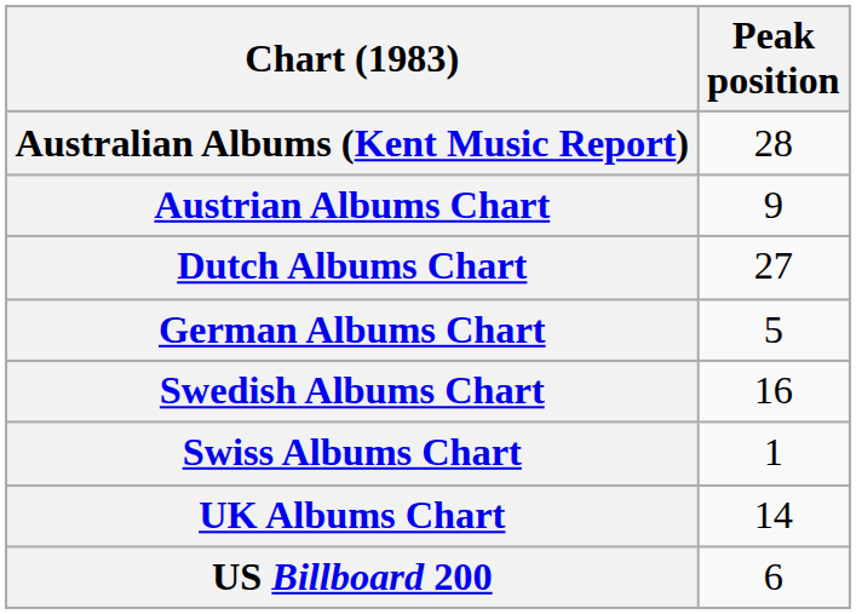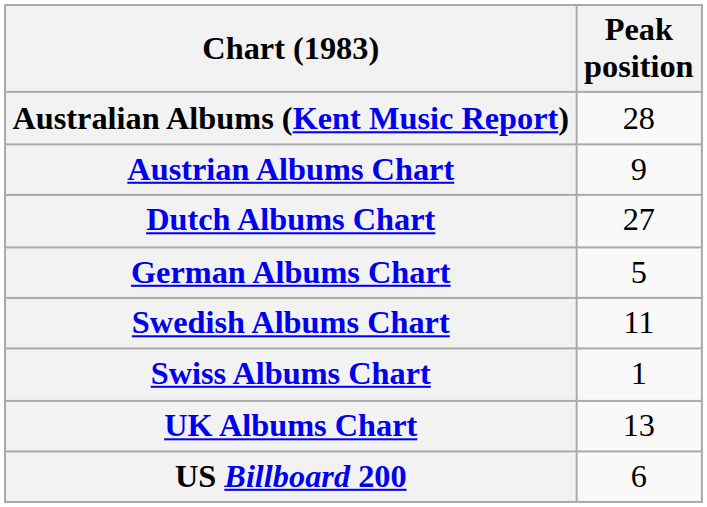Swedish Albums Chart | Peak position: 16 -> 11
UK Albums Chart | Peak position: 14 -> 13
